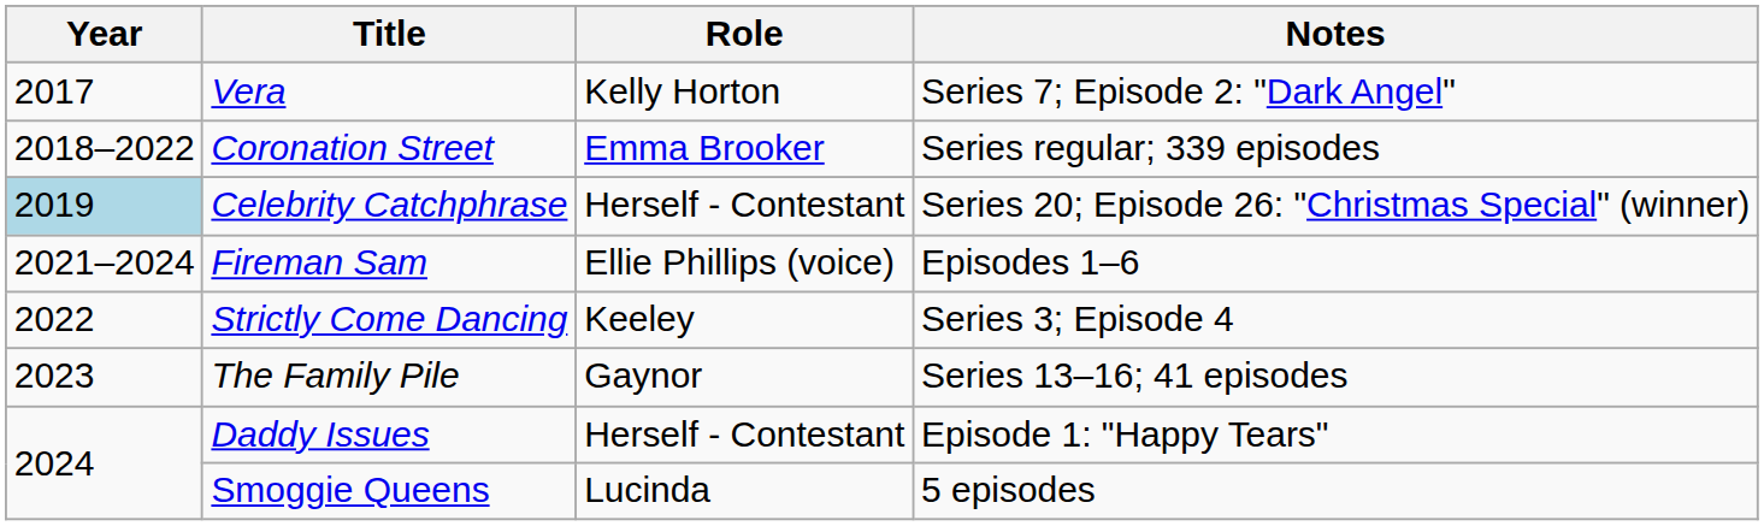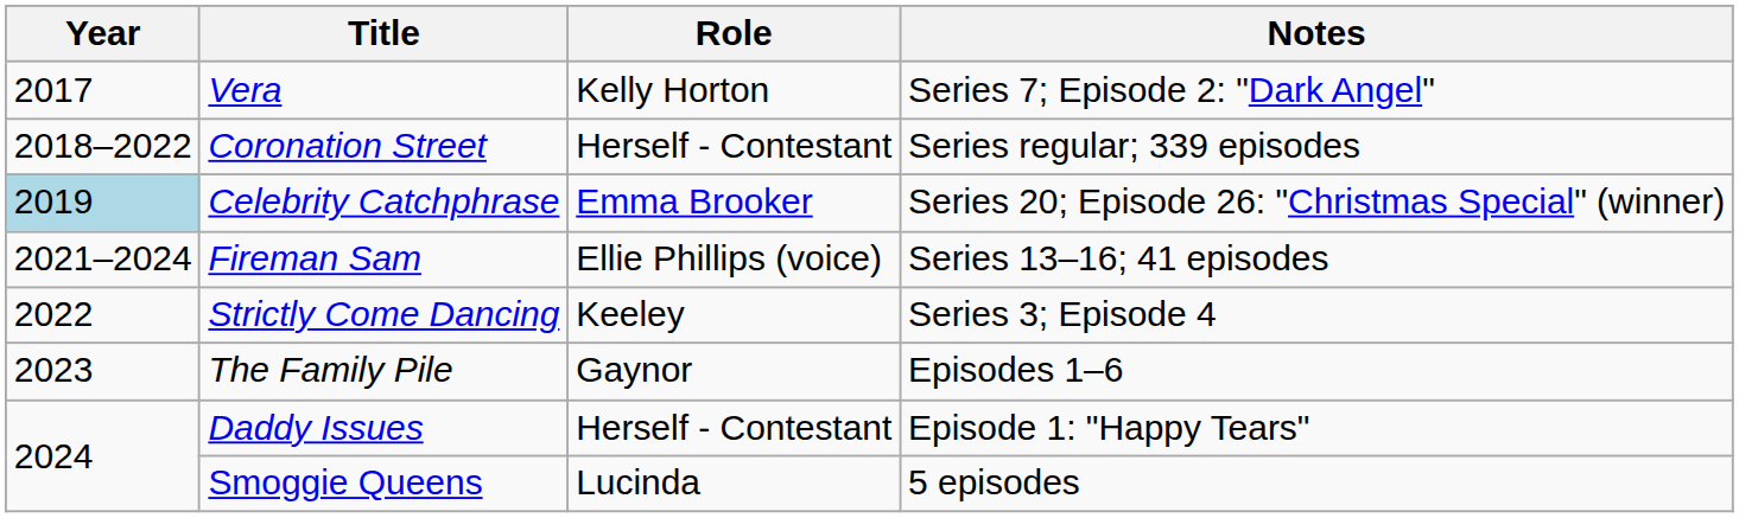Coronation Street | Role: Emma Brooker -> Herself - Contestant
Celebrity Catchphrase | Role: Herself - Contestant -> Emma Brooker
Fireman Sam | Notes: Episodes 1–6 -> Series 13–16; 41 episodes
The Family Pile | Notes: Series 13–16; 41 episodes -> Episodes 1–6
